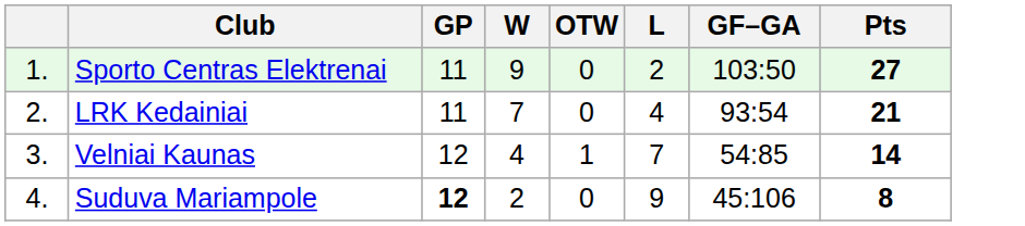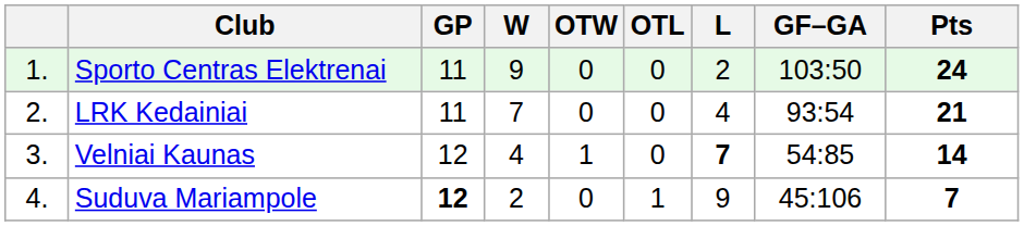+ column: OTL | 0 | 0 | 0 | 1
Sporto Centras Elektrenai | Pts: 27 -> 24
Velniai Kaunas | L: normal -> bold
Suduva Mariampole | Pts: 8 -> 7
